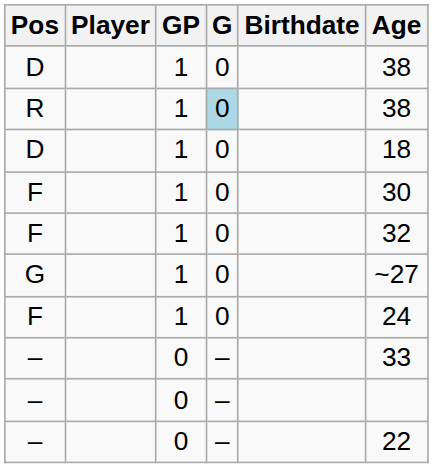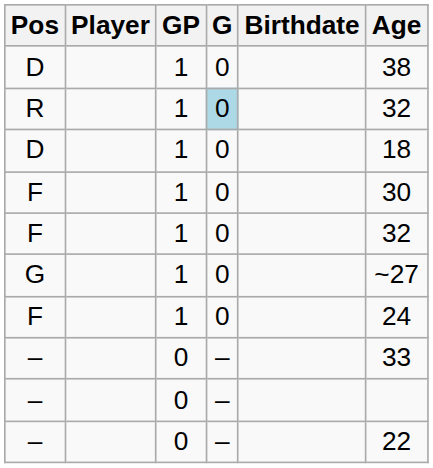R | Age: 38 -> 32
